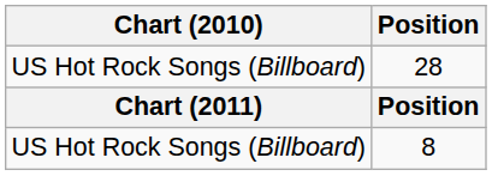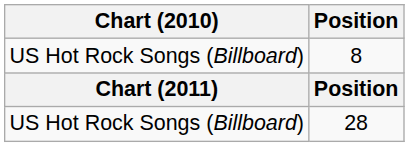rows swapped: 28 <-> 8
